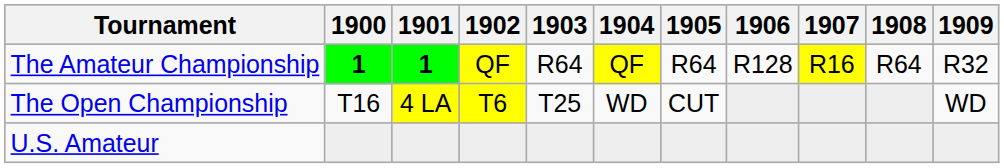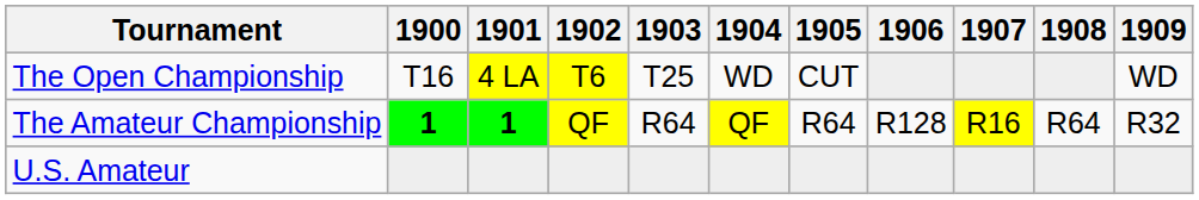rows swapped: The Open Championship <-> The Amateur Championship
